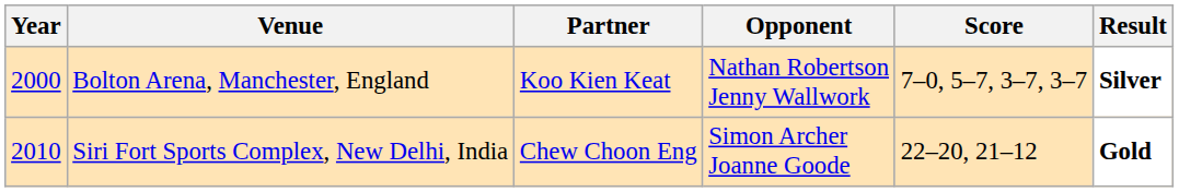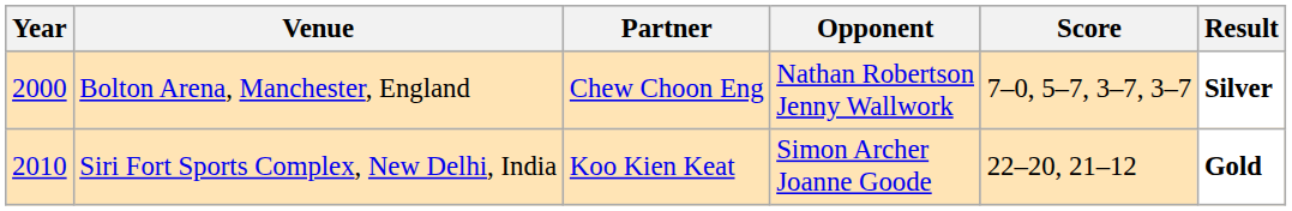Bolton Arena, Manchester, England | Partner: Koo Kien Keat -> Chew Choon Eng
Siri Fort Sports Complex, New Delhi, India | Partner: Chew Choon Eng -> Koo Kien Keat
